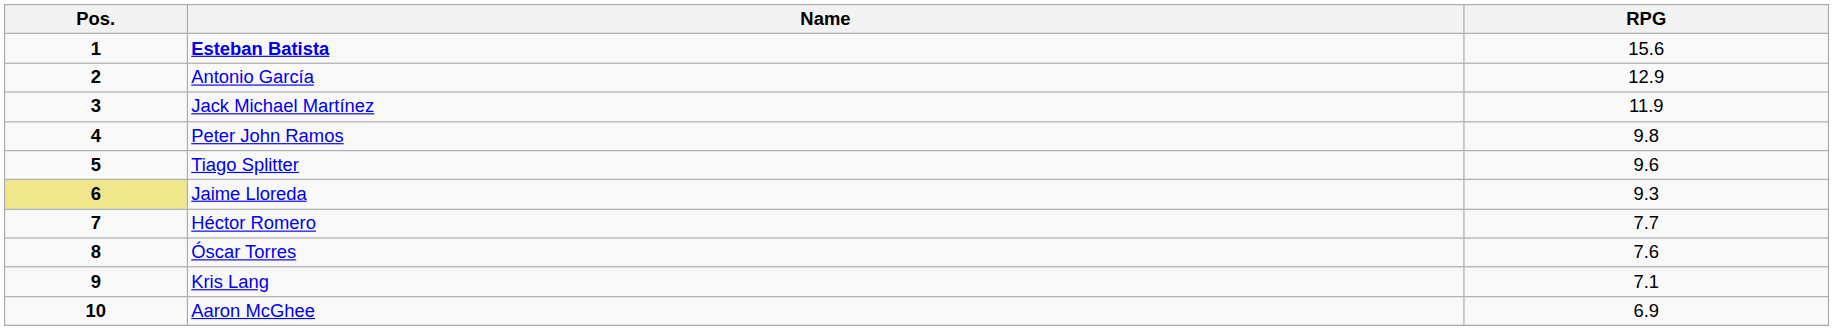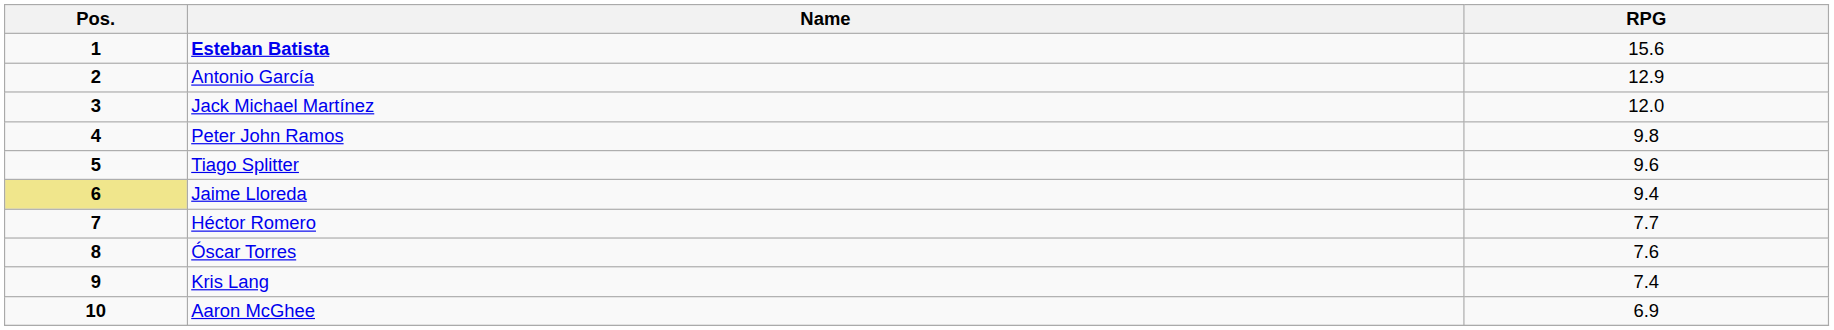Jack Michael Martínez | RPG: 11.9 -> 12.0
Jaime Lloreda | RPG: 9.3 -> 9.4
Kris Lang | RPG: 7.1 -> 7.4
